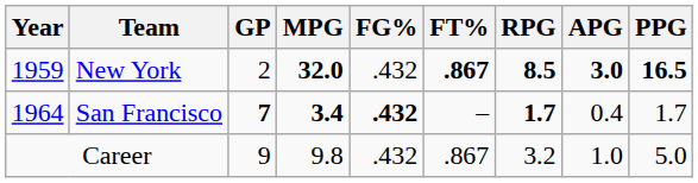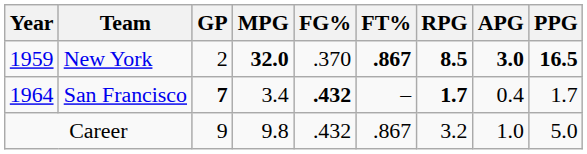New York | FG%: .432 -> .370
San Francisco | MPG: bold -> normal
